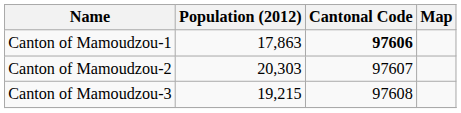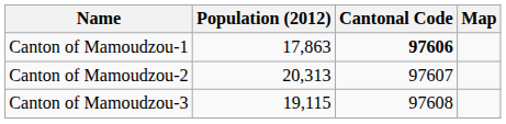Canton of Mamoudzou-2 | Population (2012): 20,303 -> 20,313
Canton of Mamoudzou-3 | Population (2012): 19,215 -> 19,115
